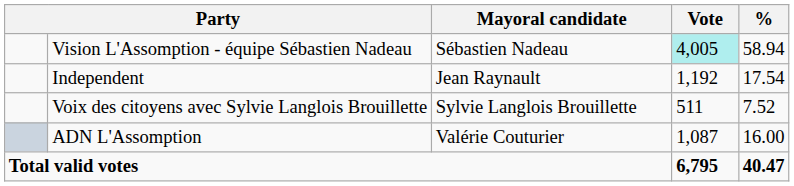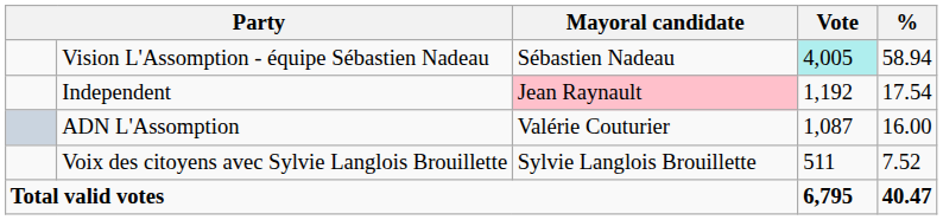Independent | Mayoral candidate: no background -> pink background
rows swapped: ADN L'Assomption <-> Voix des citoyens avec Sylvie Langlois Brouillette
